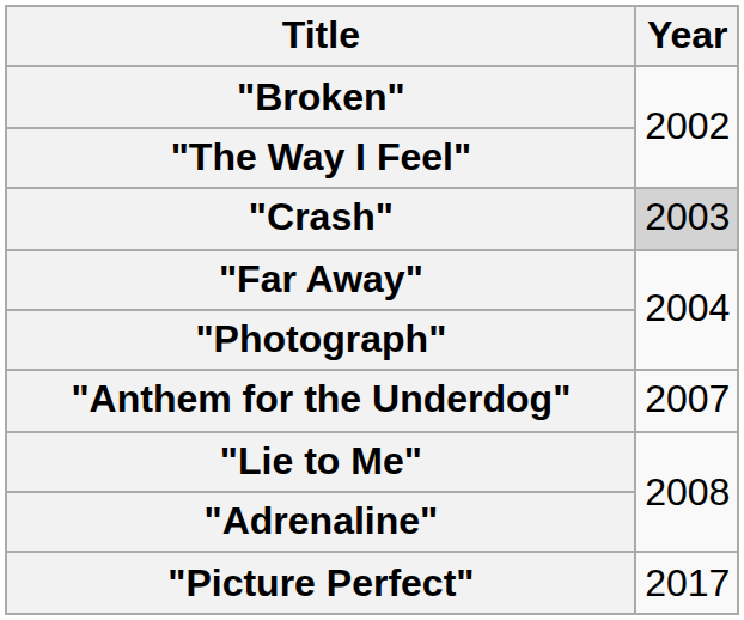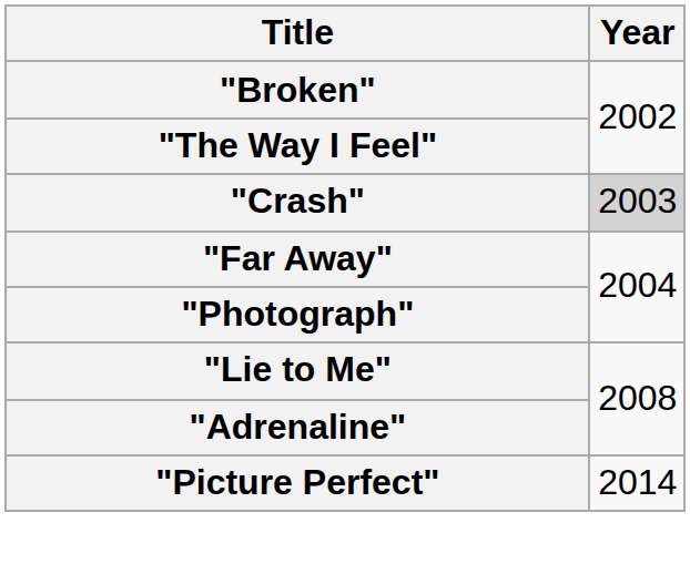- row: "Anthem for the Underdog" | 2007
"Picture Perfect" | Year: 2017 -> 2014
